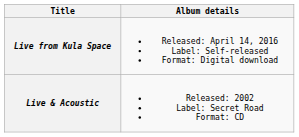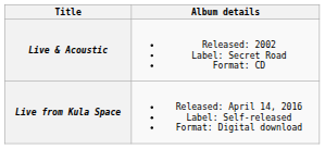rows swapped: Live & Acoustic <-> Live from Kula Space
